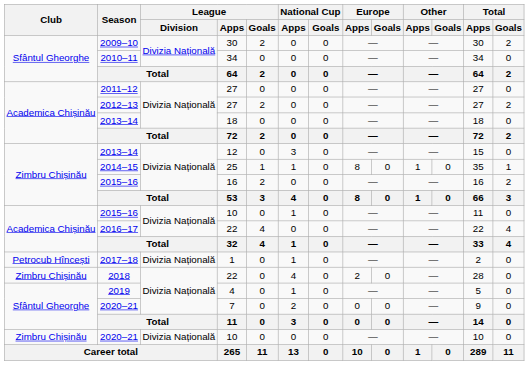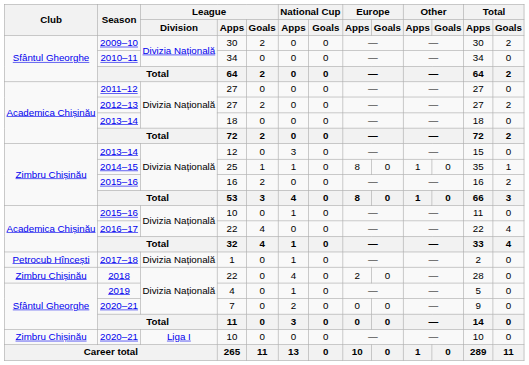2020–21 / 10 | League / Division: Divizia Națională -> Liga I
